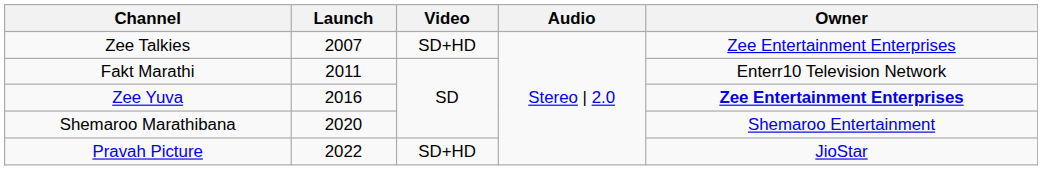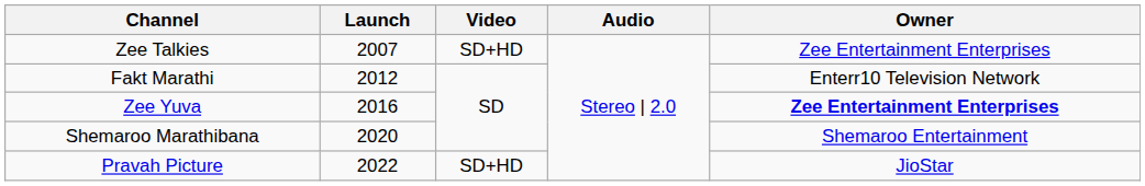Fakt Marathi | Launch: 2011 -> 2012
